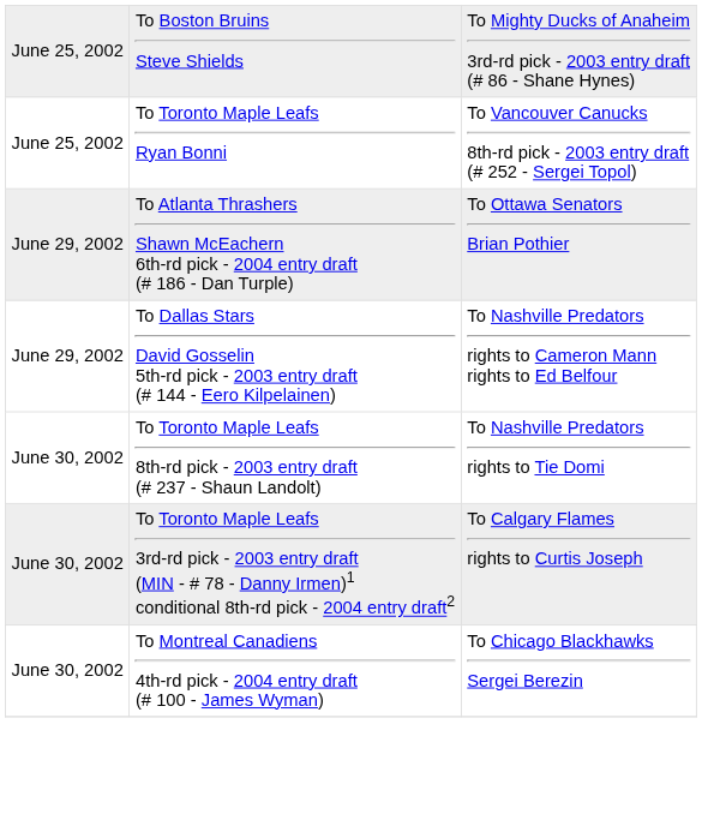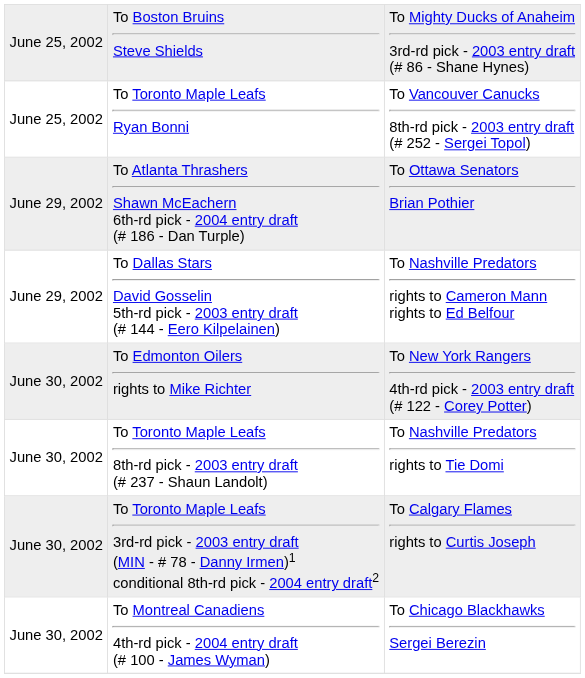+ row: June 30, 2002 | To Edmonton Oilers rights to Mike Richter | To New York Rangers 4th-rd pick - 2003 entry draft (# 122 - Corey Potter)
